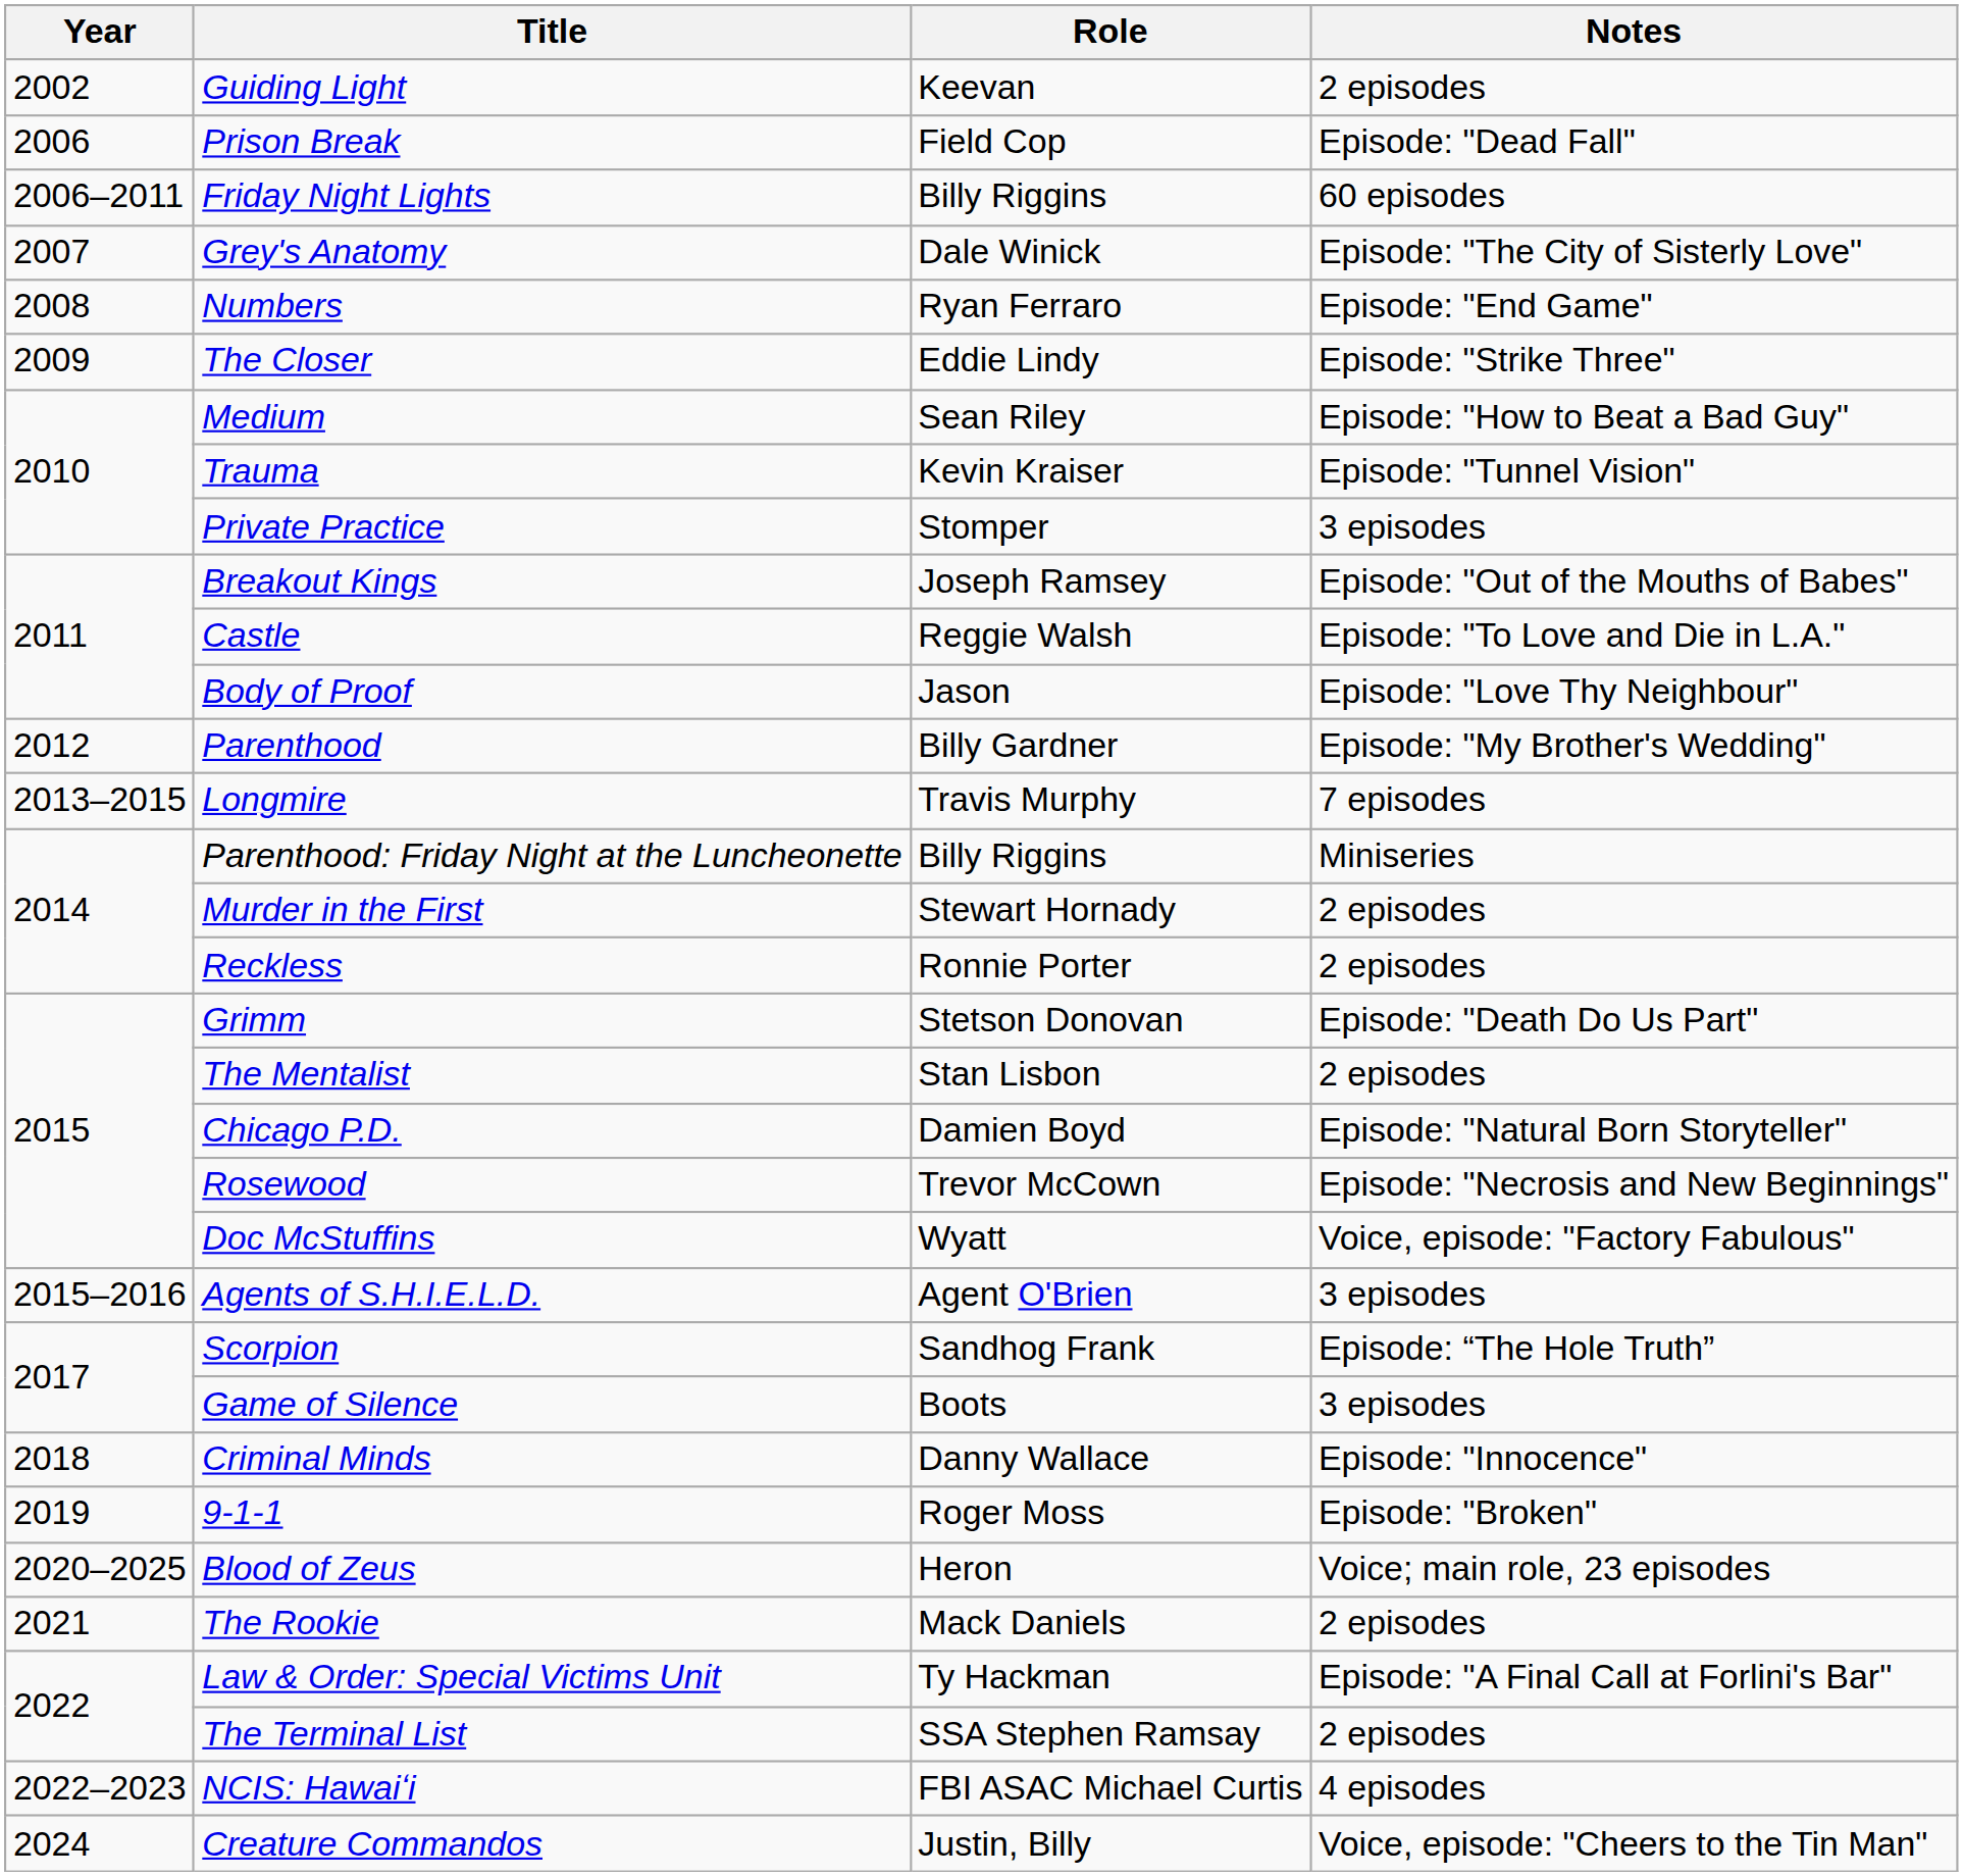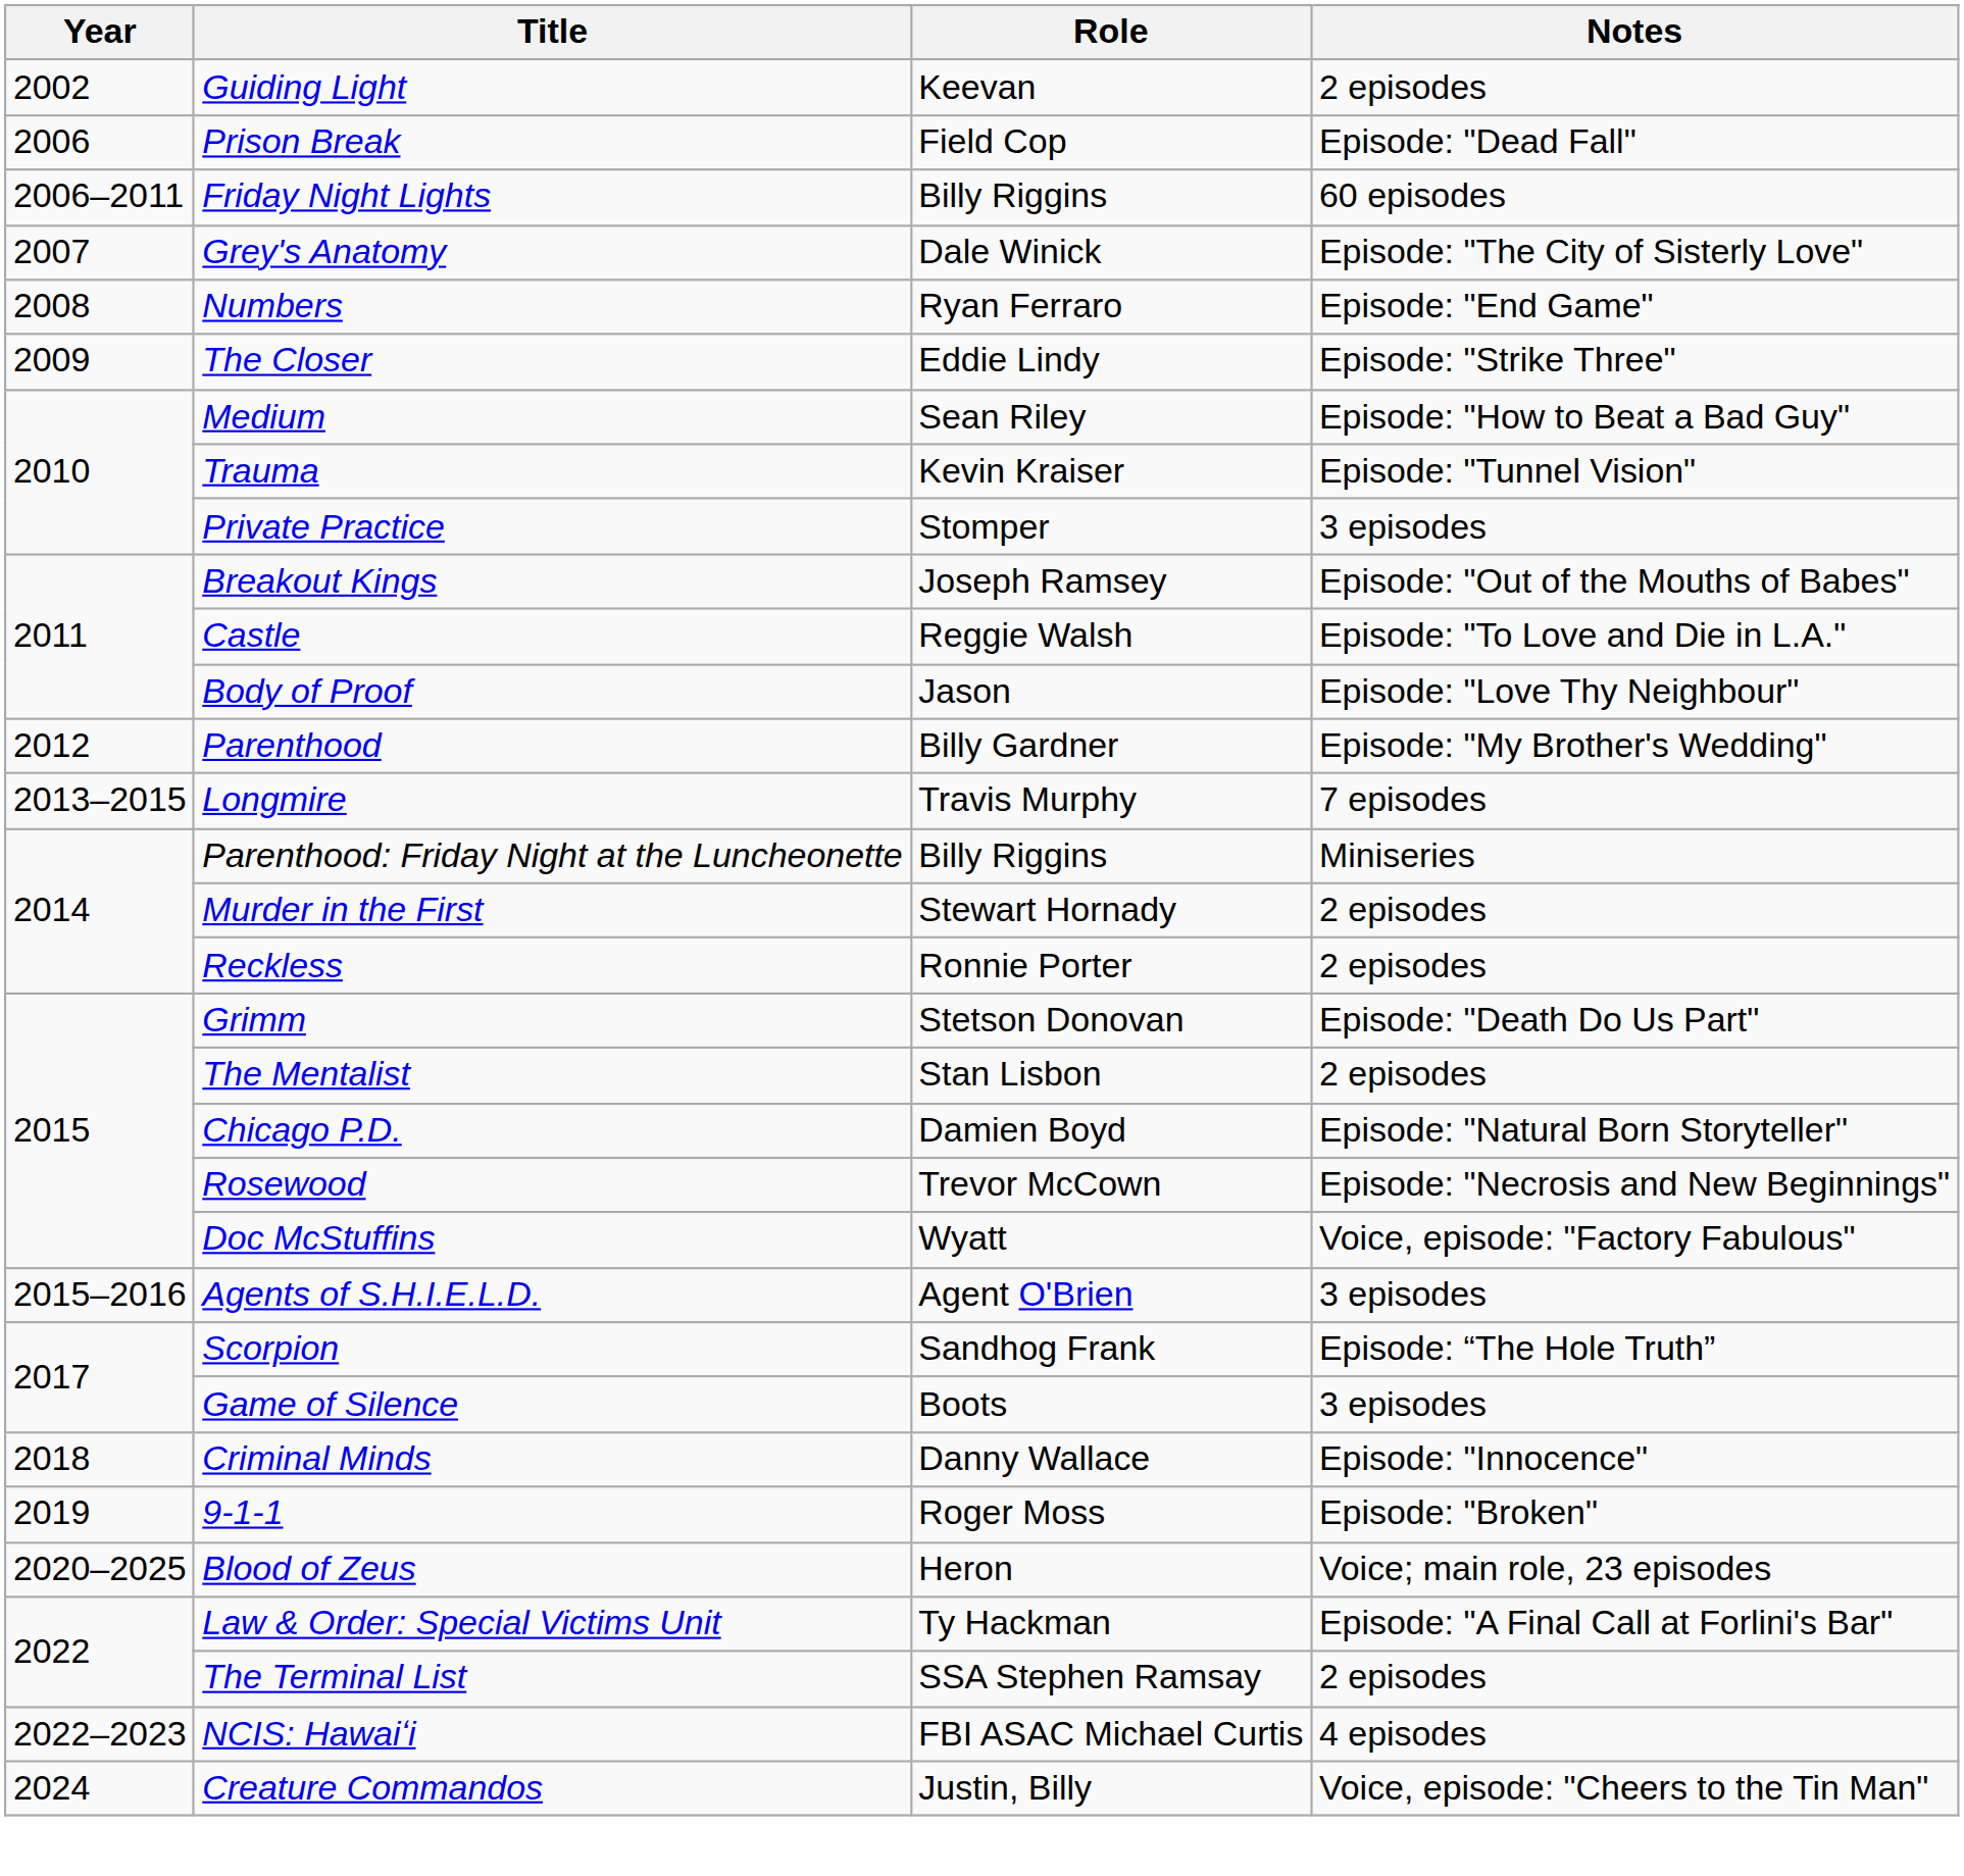- row: 2021 | The Rookie | Mack Daniels | 2 episodes
